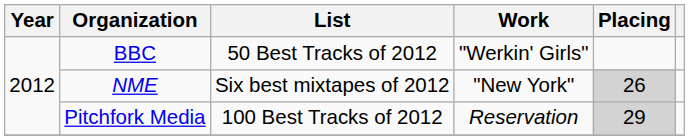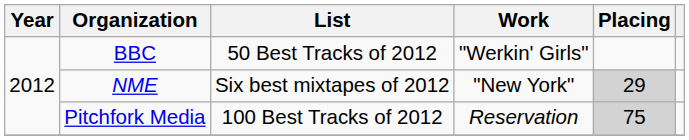NME | Placing: 26 -> 29
Pitchfork Media | Placing: 29 -> 75
